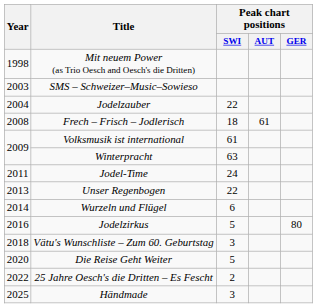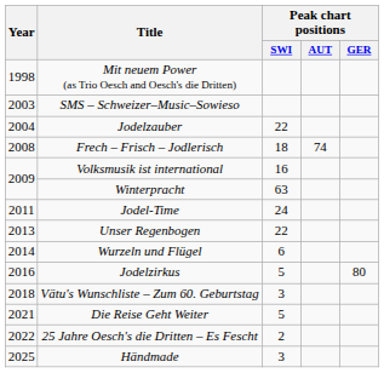Frech – Frisch – Jodlerisch | Peak chart positions / AUT: 61 -> 74
Volksmusik ist international | Peak chart positions / SWI: 61 -> 16
Die Reise Geht Weiter | Year: 2020 -> 2021
